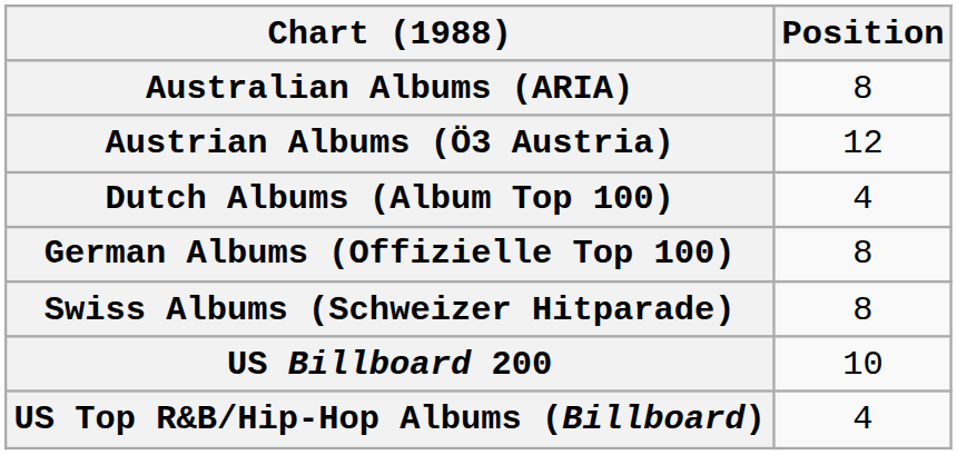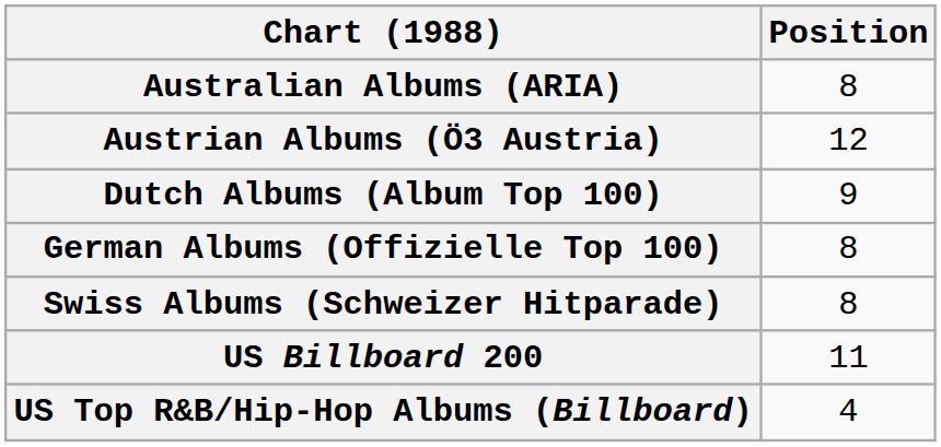Dutch Albums (Album Top 100) | Position: 4 -> 9
US Billboard 200 | Position: 10 -> 11
